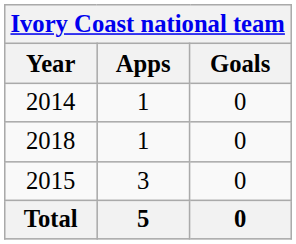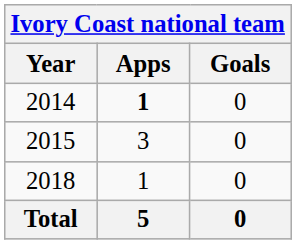2014 | Apps: normal -> bold
rows swapped: 2015 <-> 2018
